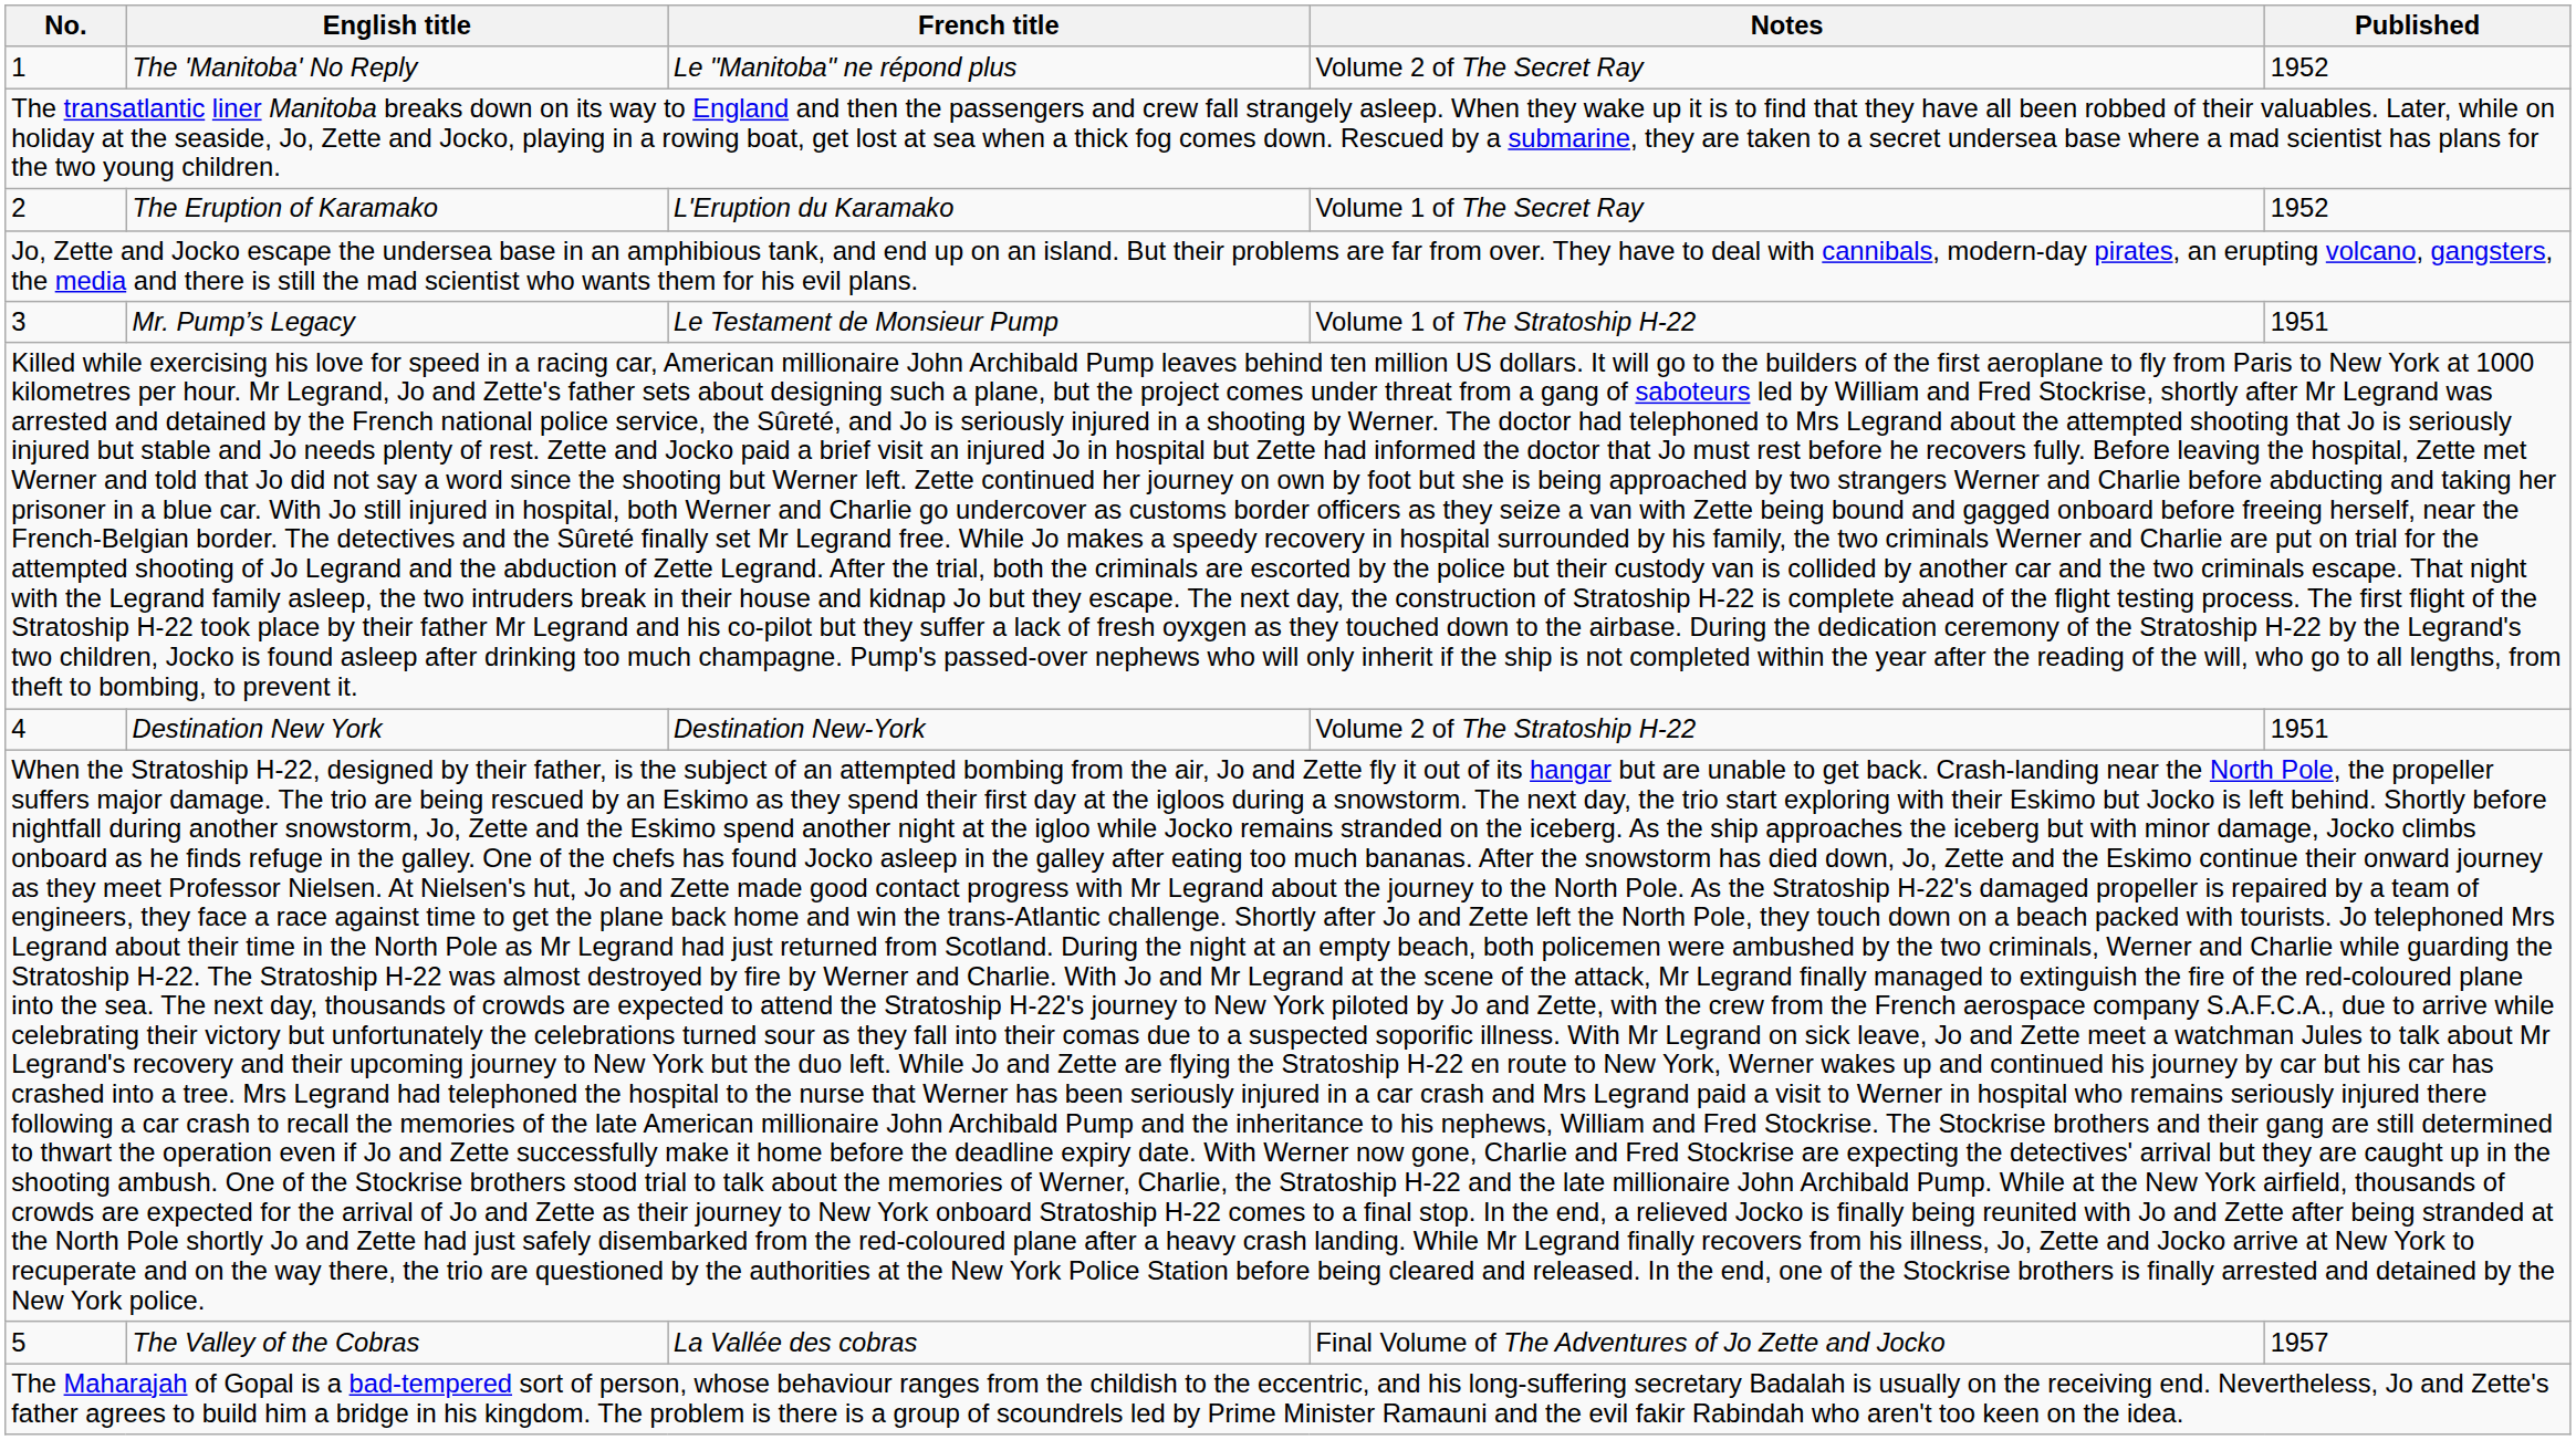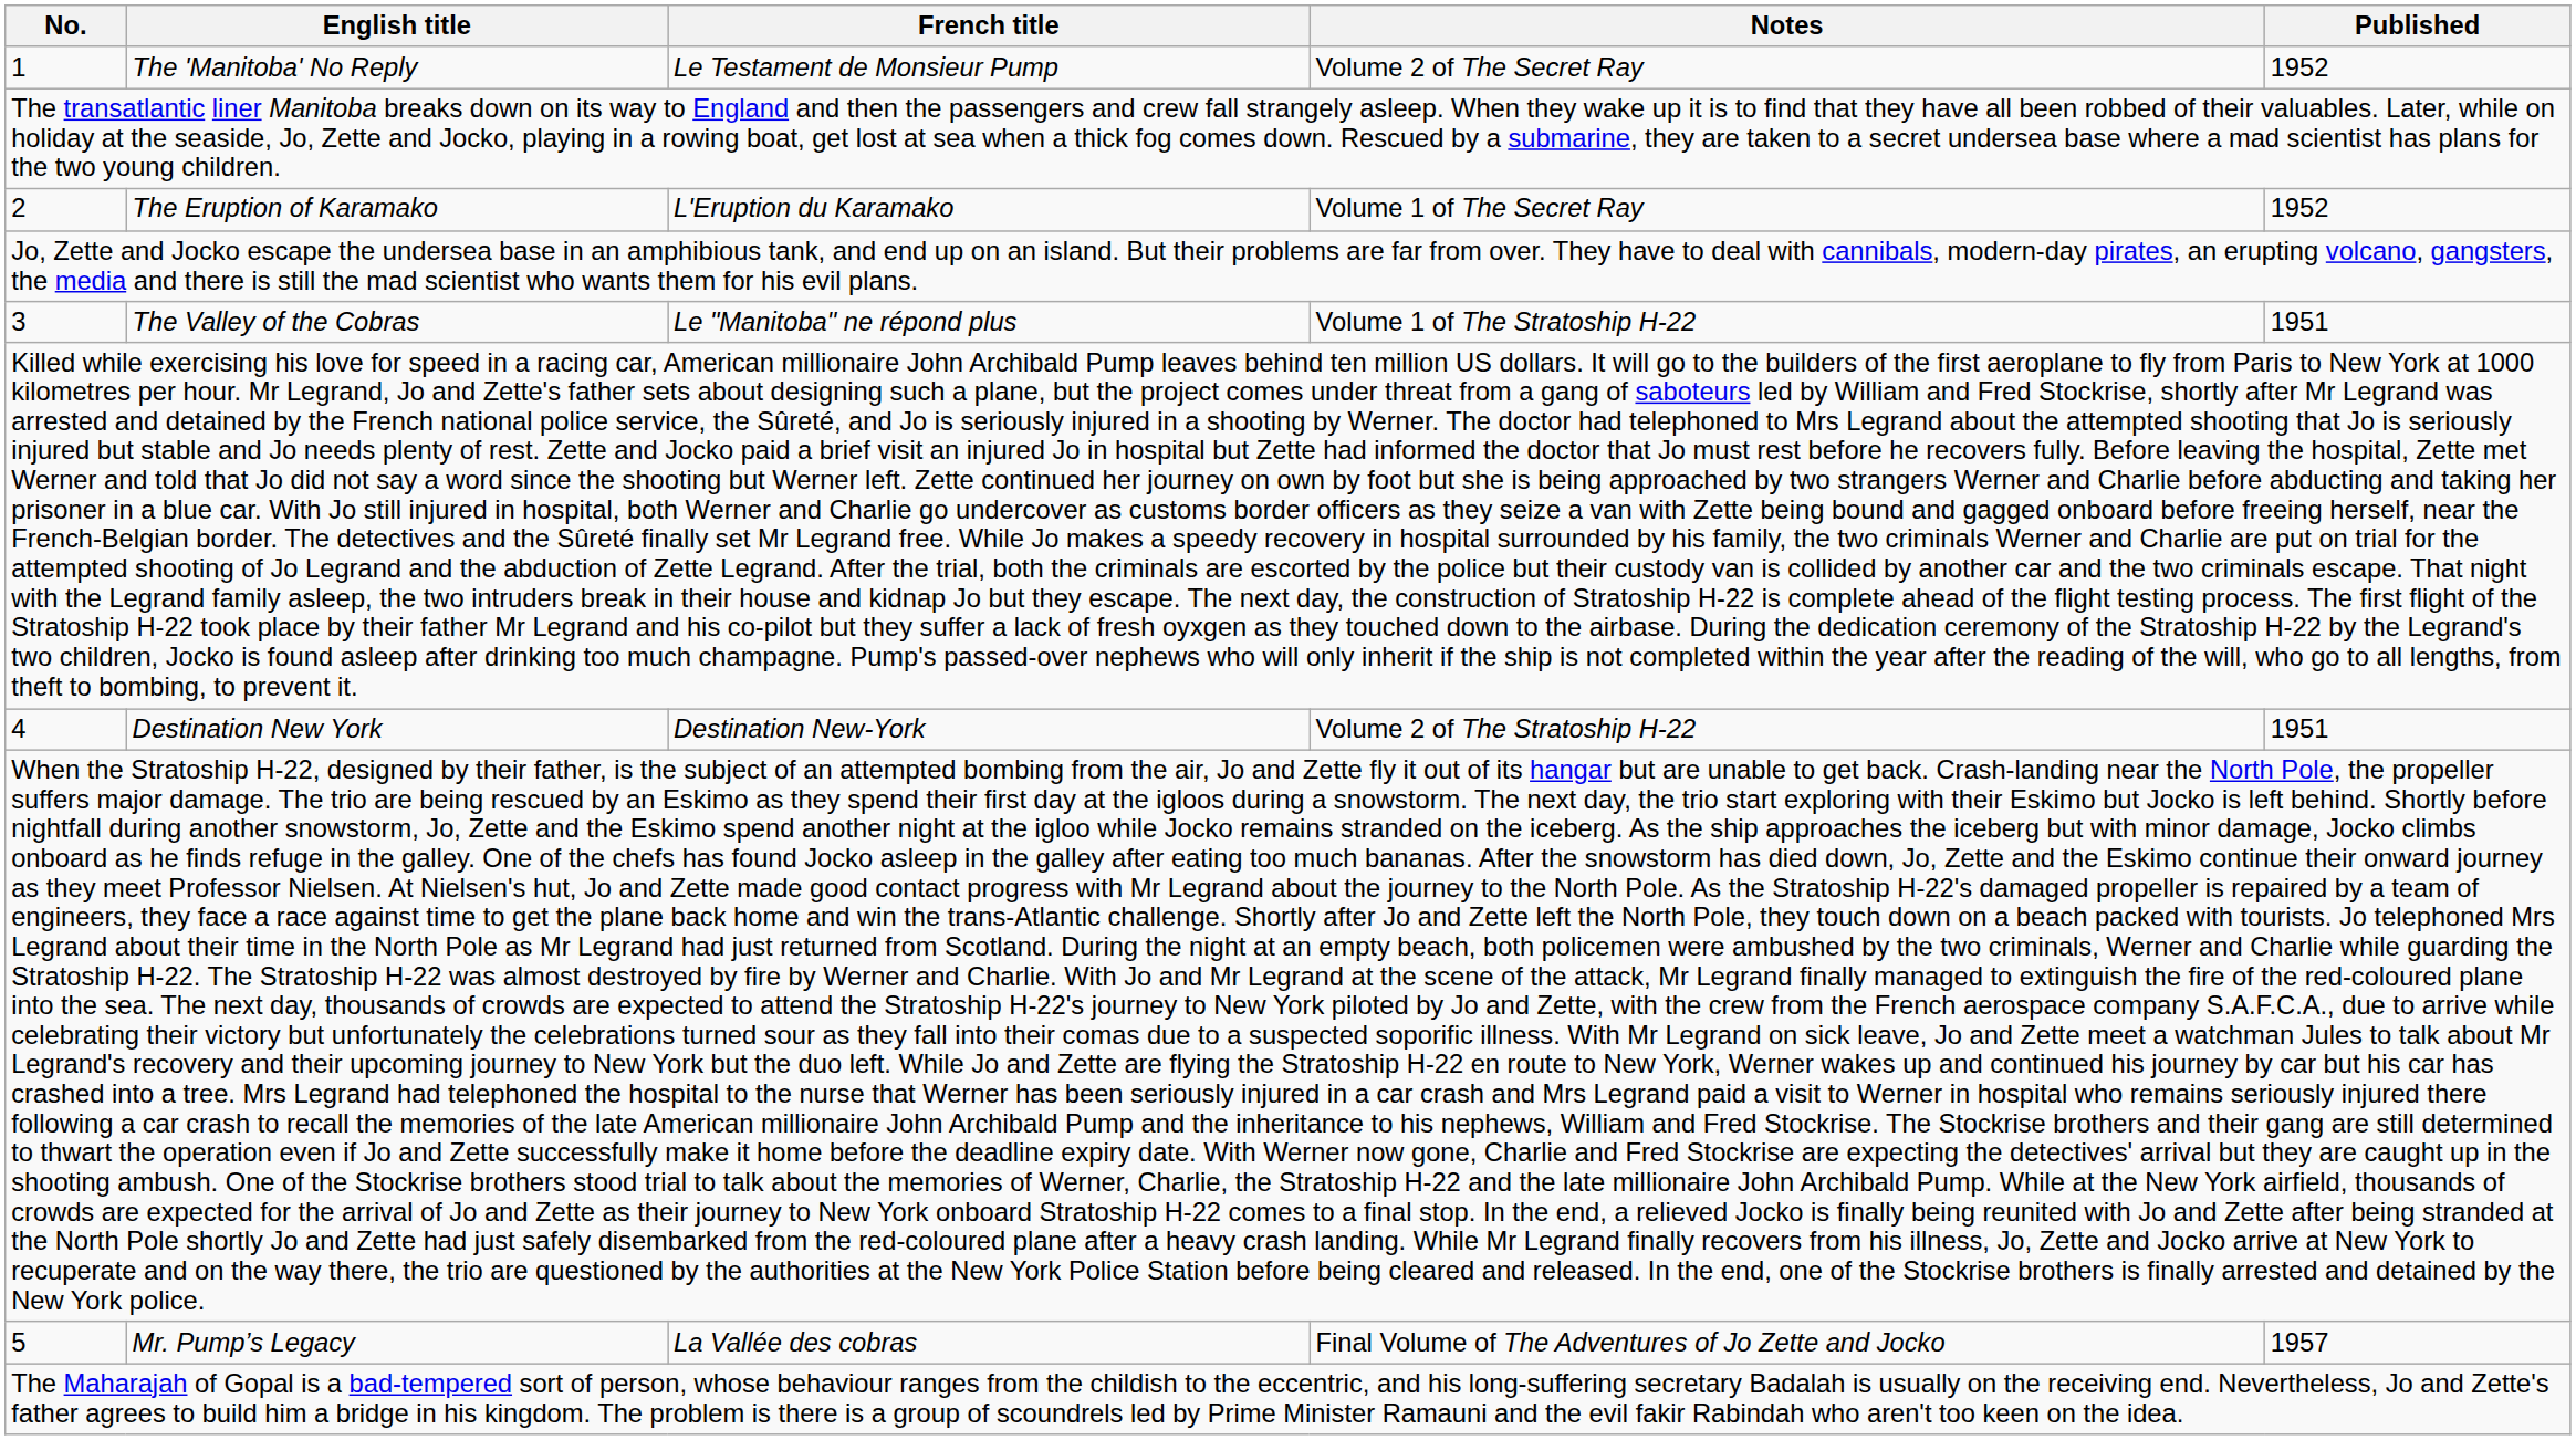1 | French title: Le "Manitoba" ne répond plus -> Le Testament de Monsieur Pump
3 | English title: Mr. Pump’s Legacy -> The Valley of the Cobras
3 | French title: Le Testament de Monsieur Pump -> Le "Manitoba" ne répond plus
5 | English title: The Valley of the Cobras -> Mr. Pump’s Legacy
